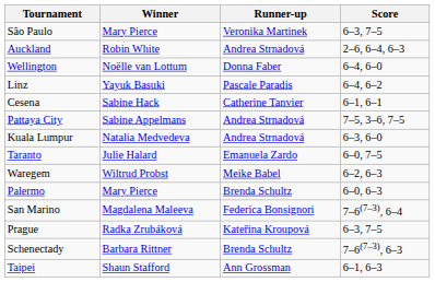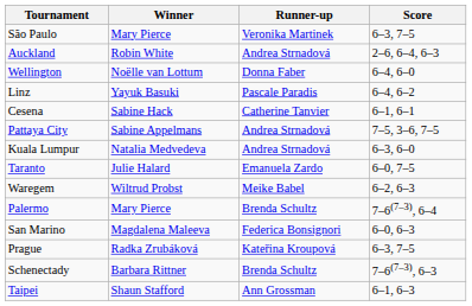Palermo | Score: 6–0, 6–3 -> 7–6(7–3), 6–4
San Marino | Score: 7–6(7–3), 6–4 -> 6–0, 6–3
